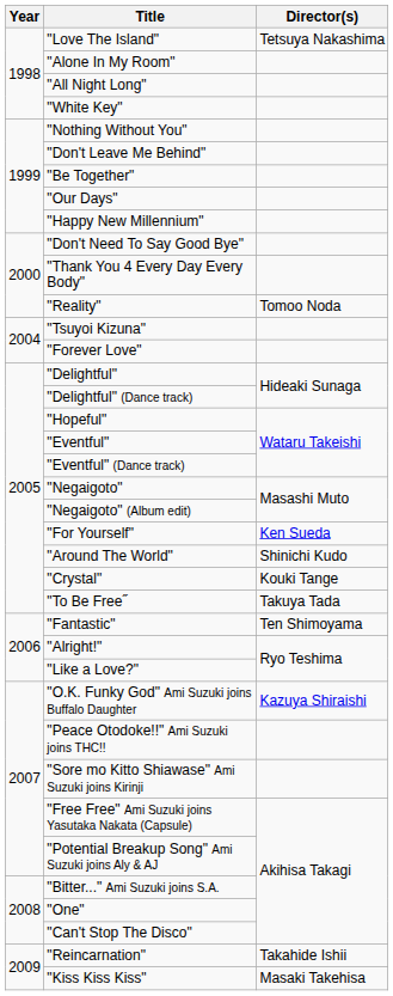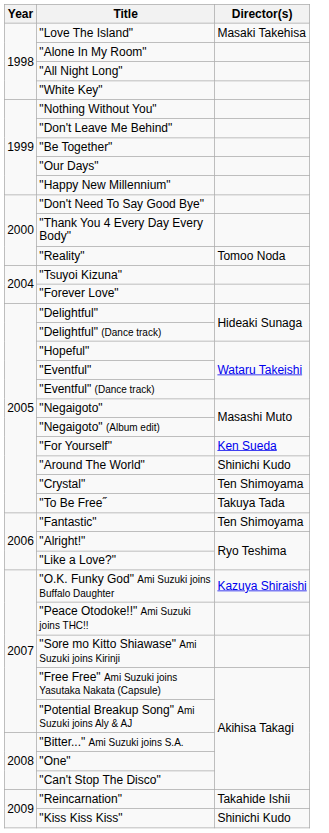"Love The Island" | Director(s): Tetsuya Nakashima -> Masaki Takehisa
"Crystal" | Director(s): Kouki Tange -> Ten Shimoyama
"Kiss Kiss Kiss" | Director(s): Masaki Takehisa -> Shinichi Kudo
